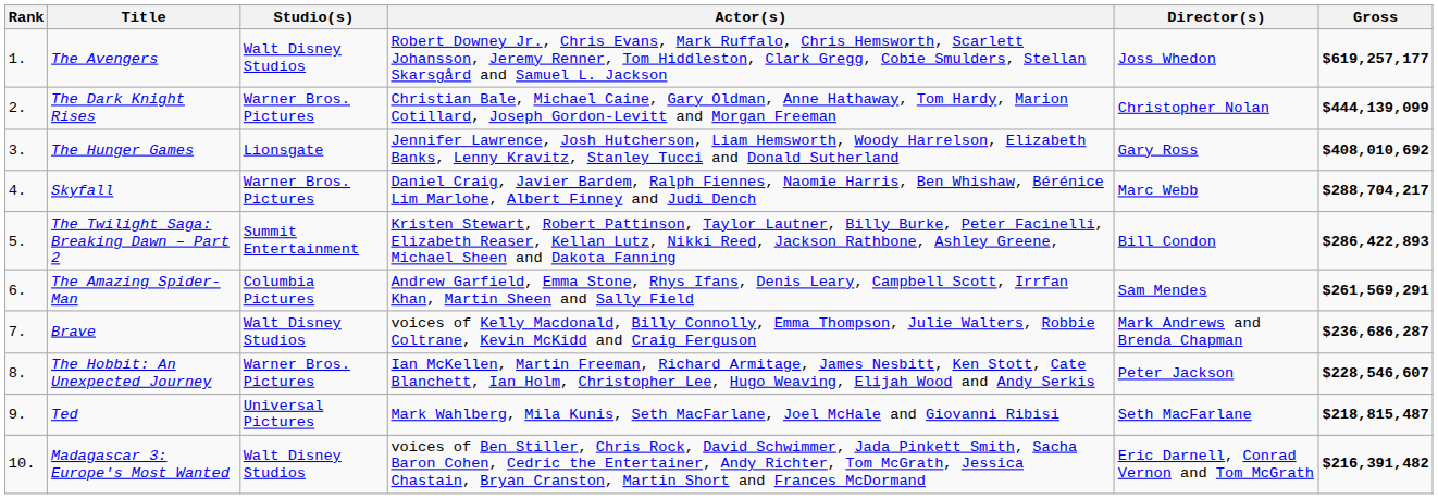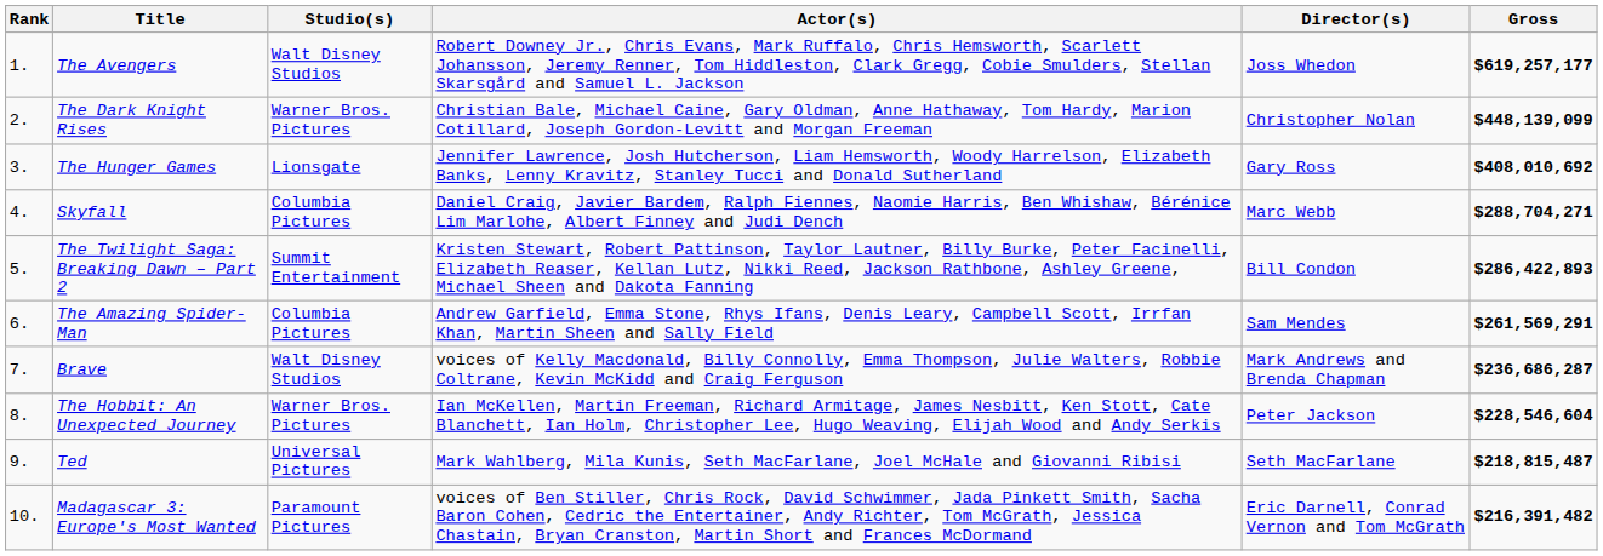The Dark Knight Rises | Gross: $444,139,099 -> $448,139,099
Skyfall | Studio(s): Warner Bros. Pictures -> Columbia Pictures
Skyfall | Gross: $288,704,217 -> $288,704,271
The Hobbit: An Unexpected Journey | Gross: $228,546,607 -> $228,546,604
Madagascar 3: Europe's Most Wanted | Studio(s): Walt Disney Studios -> Paramount Pictures
